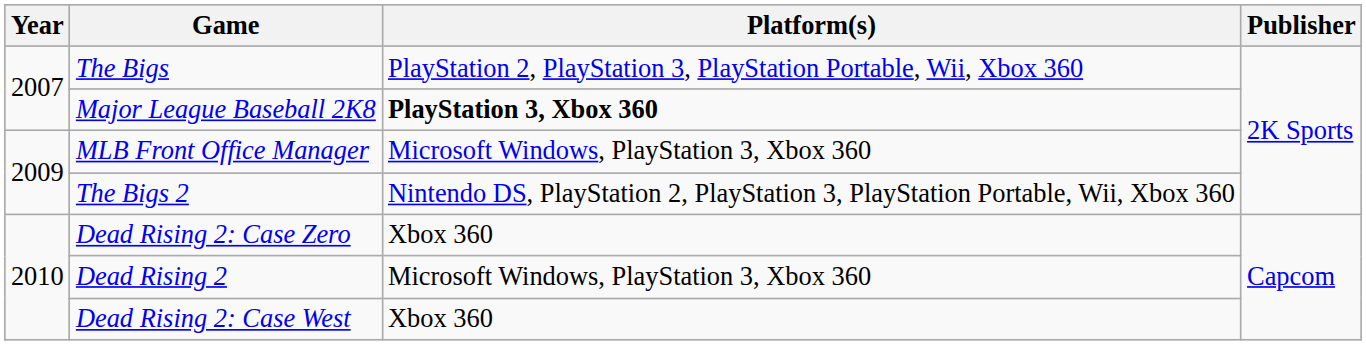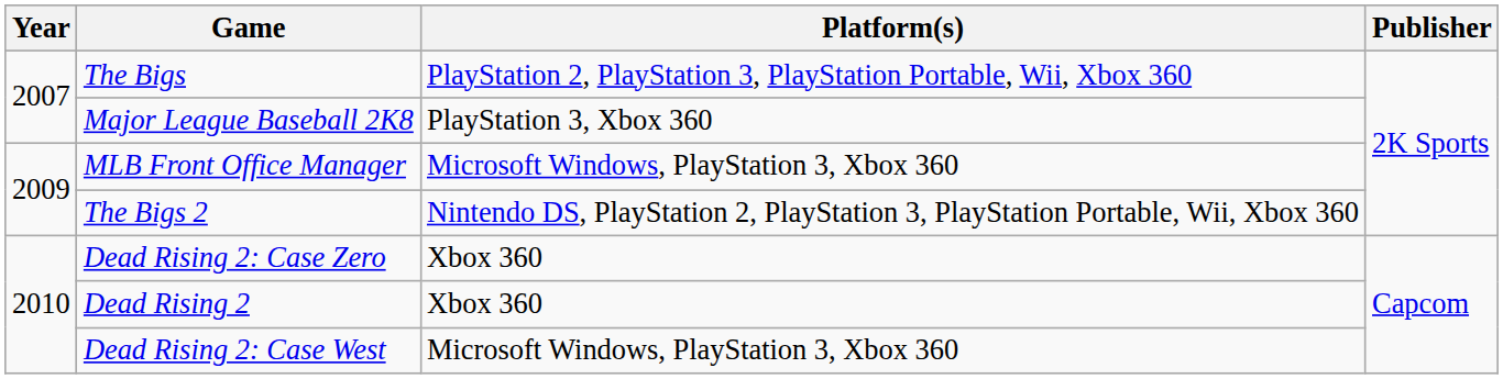Major League Baseball 2K8 | Platform(s): bold -> normal
Dead Rising 2 | Platform(s): Microsoft Windows, PlayStation 3, Xbox 360 -> Xbox 360
Dead Rising 2: Case West | Platform(s): Xbox 360 -> Microsoft Windows, PlayStation 3, Xbox 360
